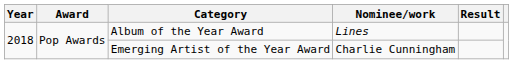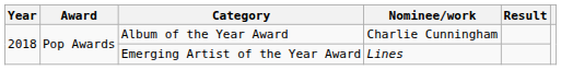Album of the Year Award | Nominee/work: Lines -> Charlie Cunningham
Emerging Artist of the Year Award | Nominee/work: Charlie Cunningham -> Lines
